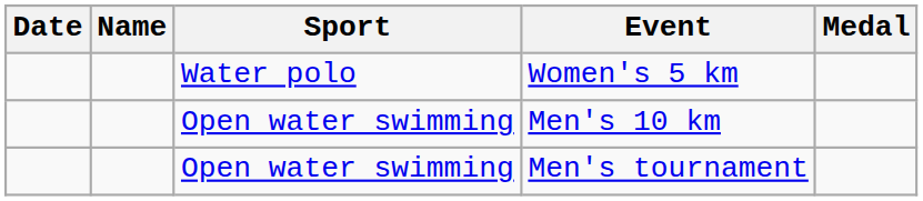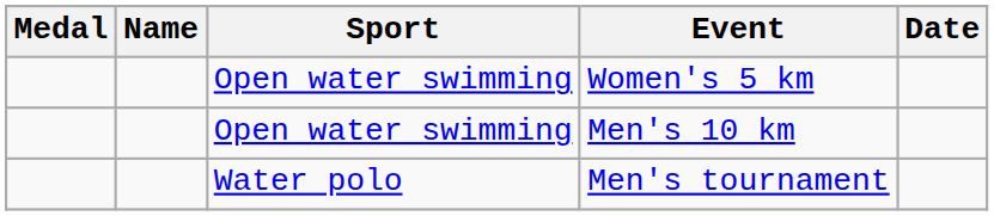columns swapped: Medal <-> Date
Women's 5 km | Sport: Water polo -> Open water swimming
Men's tournament | Sport: Open water swimming -> Water polo
